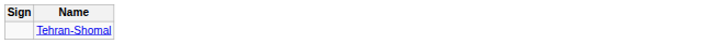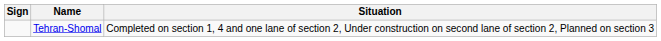+ column: Situation | Completed on section 1, 4 and one lane of section 2, Under construction on second lane of section 2, Planned on section 3
